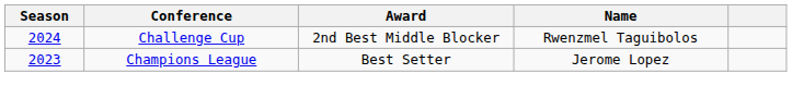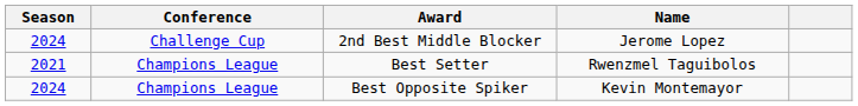2nd Best Middle Blocker | Name: Rwenzmel Taguibolos -> Jerome Lopez
Best Setter | Season: 2023 -> 2021
Best Setter | Name: Jerome Lopez -> Rwenzmel Taguibolos
+ row: 2024 | Champions League | Best Opposite Spiker | Kevin Montemayor
